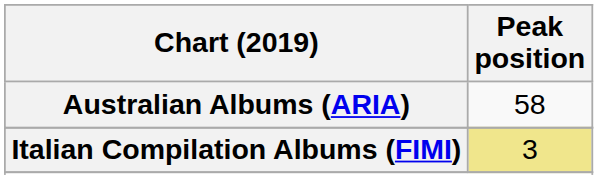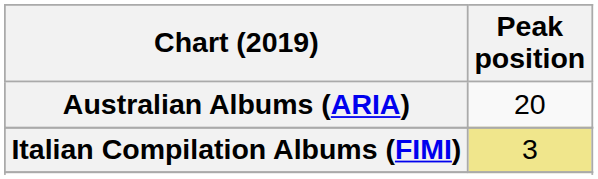Australian Albums (ARIA) | Peak position: 58 -> 20
